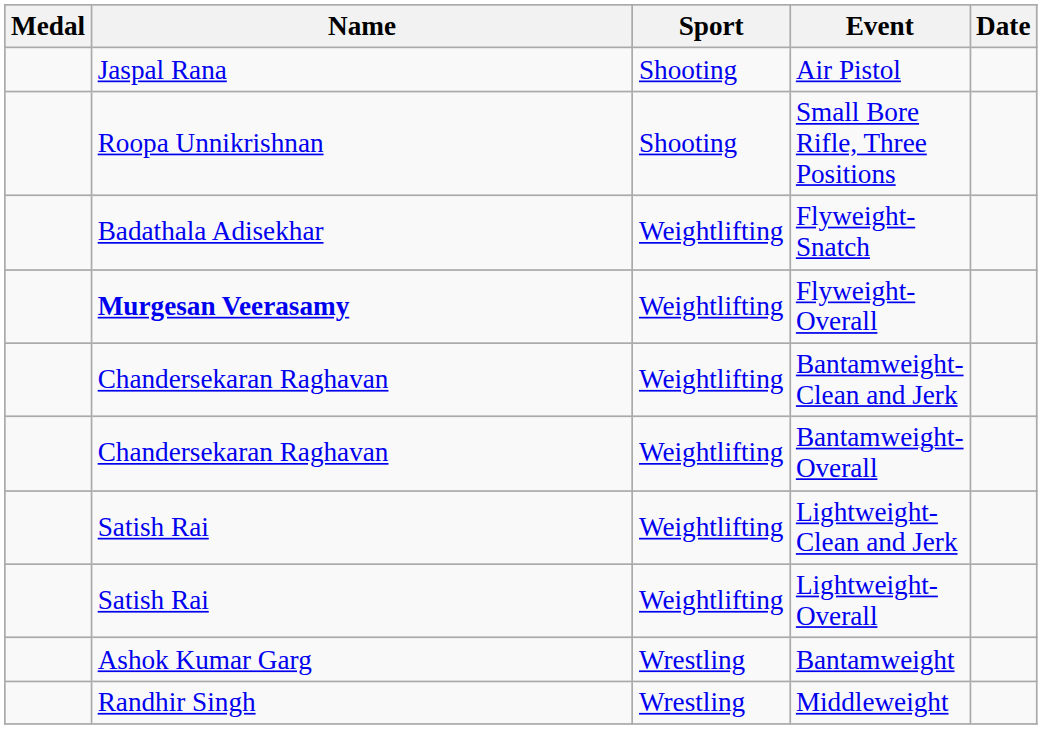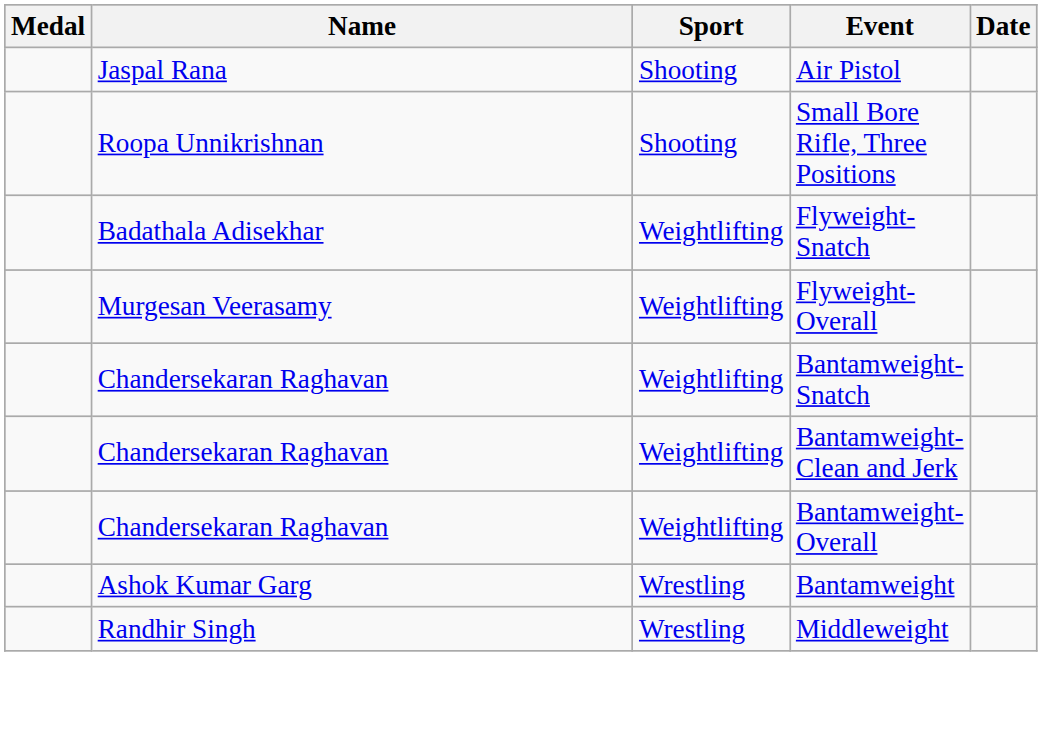Flyweight-Overall | Name: bold -> normal
+ row: Chandersekaran Raghavan | Weightlifting | Bantamweight-Snatch
- row: Satish Rai | Weightlifting | Lightweight-Clean and Jerk
- row: Satish Rai | Weightlifting | Lightweight-Overall
